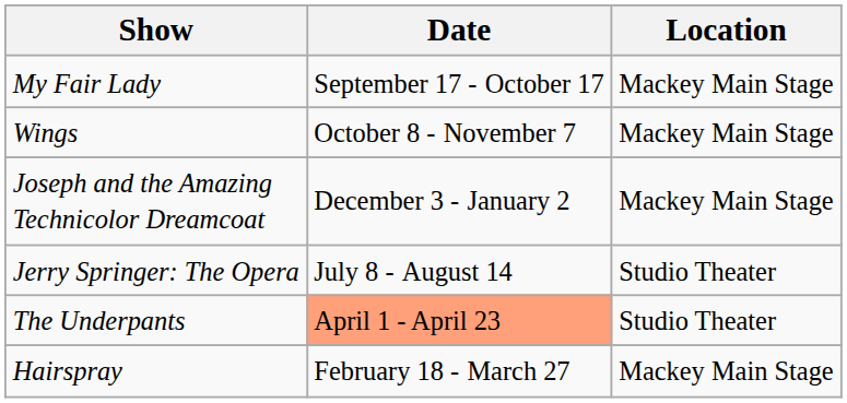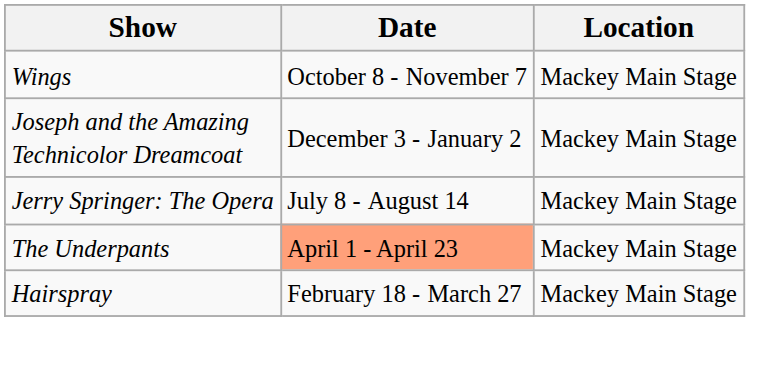- row: My Fair Lady | September 17 - October 17 | Mackey Main Stage
Jerry Springer: The Opera | Location: Studio Theater -> Mackey Main Stage
The Underpants | Location: Studio Theater -> Mackey Main Stage
